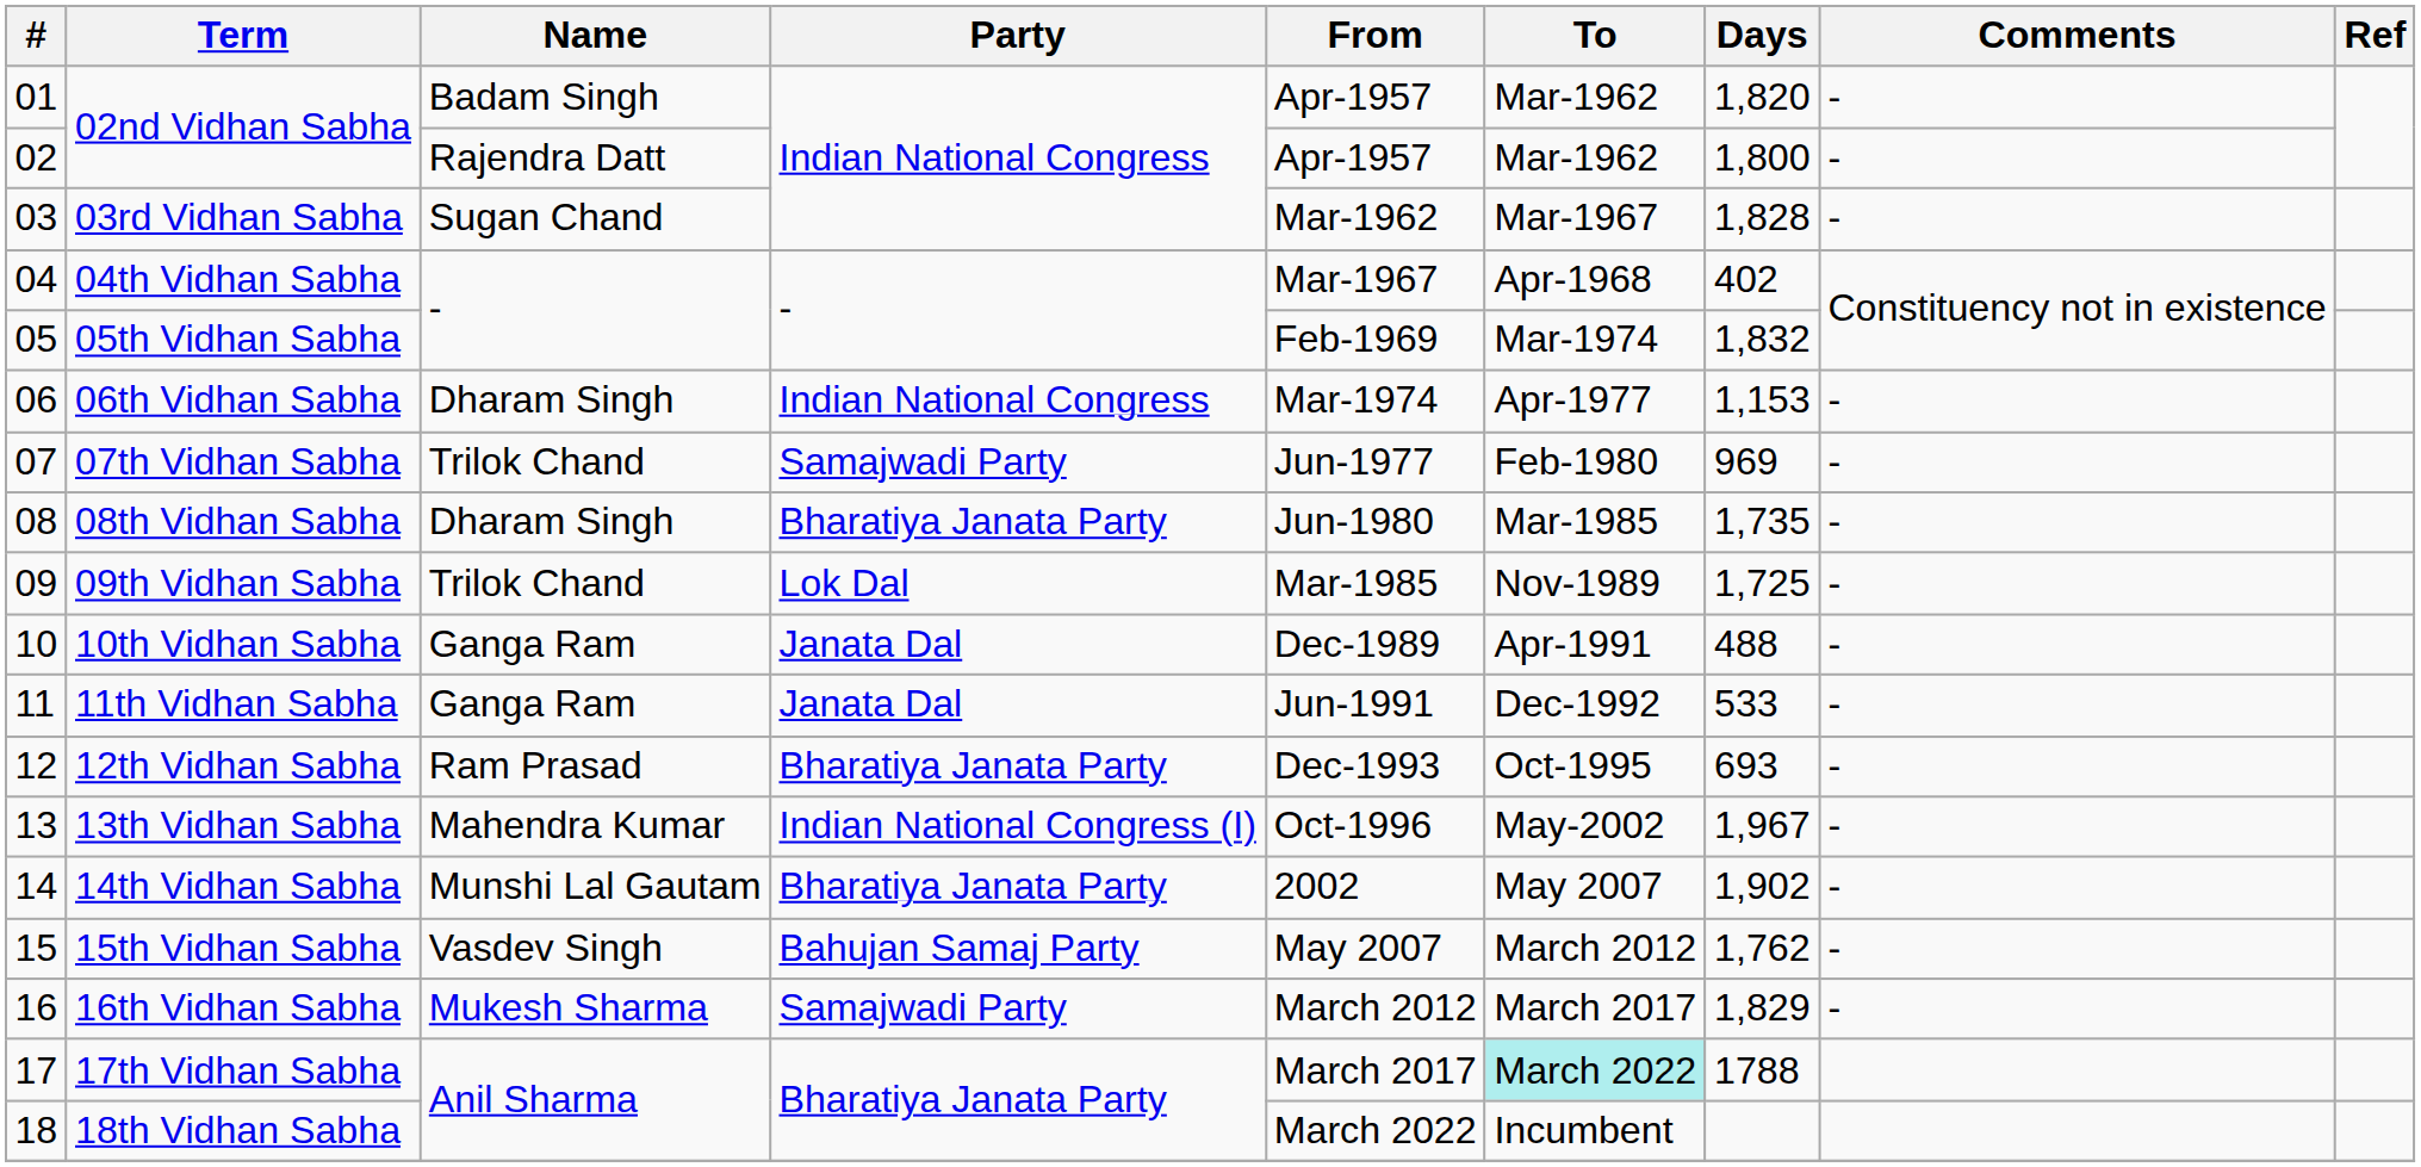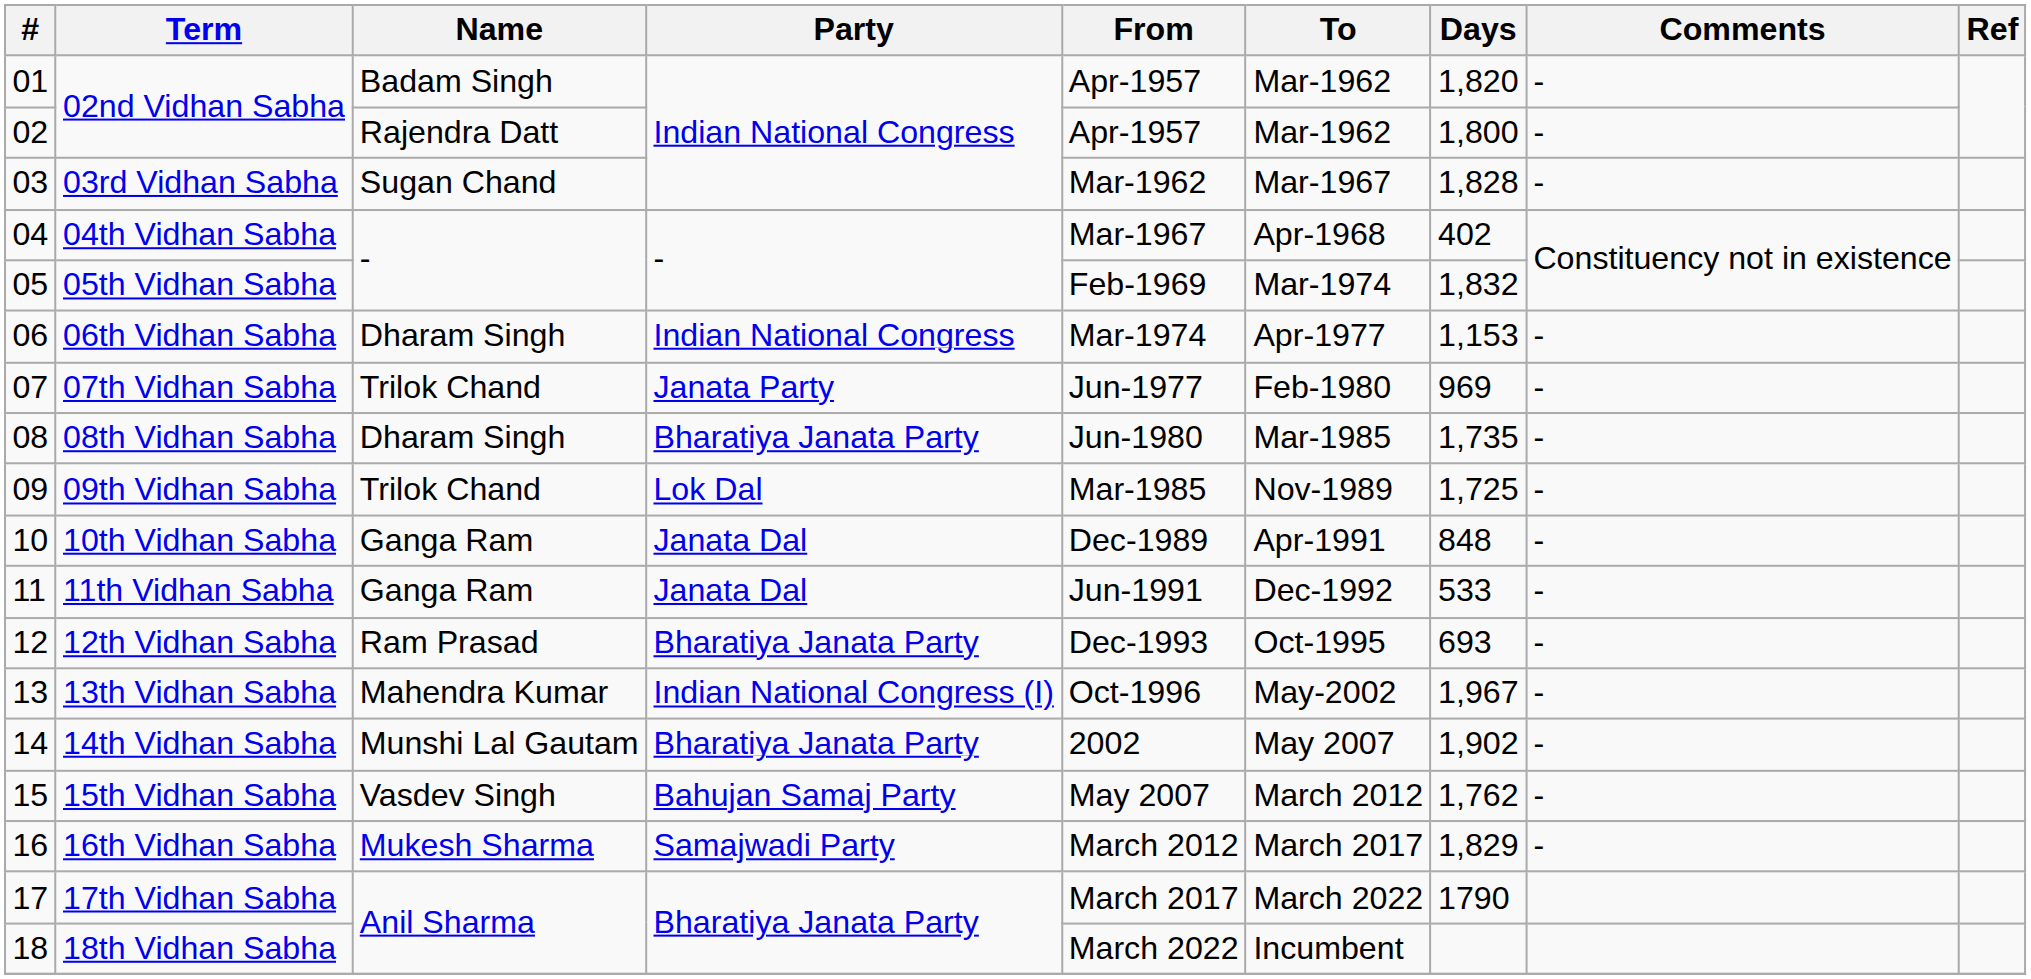07th Vidhan Sabha | Party: Samajwadi Party -> Janata Party
10th Vidhan Sabha | Days: 488 -> 848
17th Vidhan Sabha | To: paleturquoise background -> no background
17th Vidhan Sabha | Days: 1788 -> 1790
